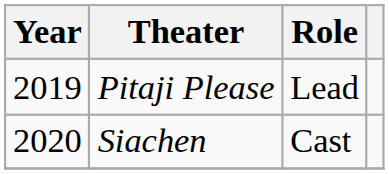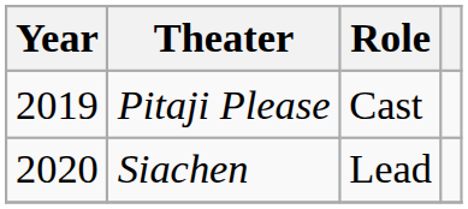Pitaji Please | Role: Lead -> Cast
Siachen | Role: Cast -> Lead
